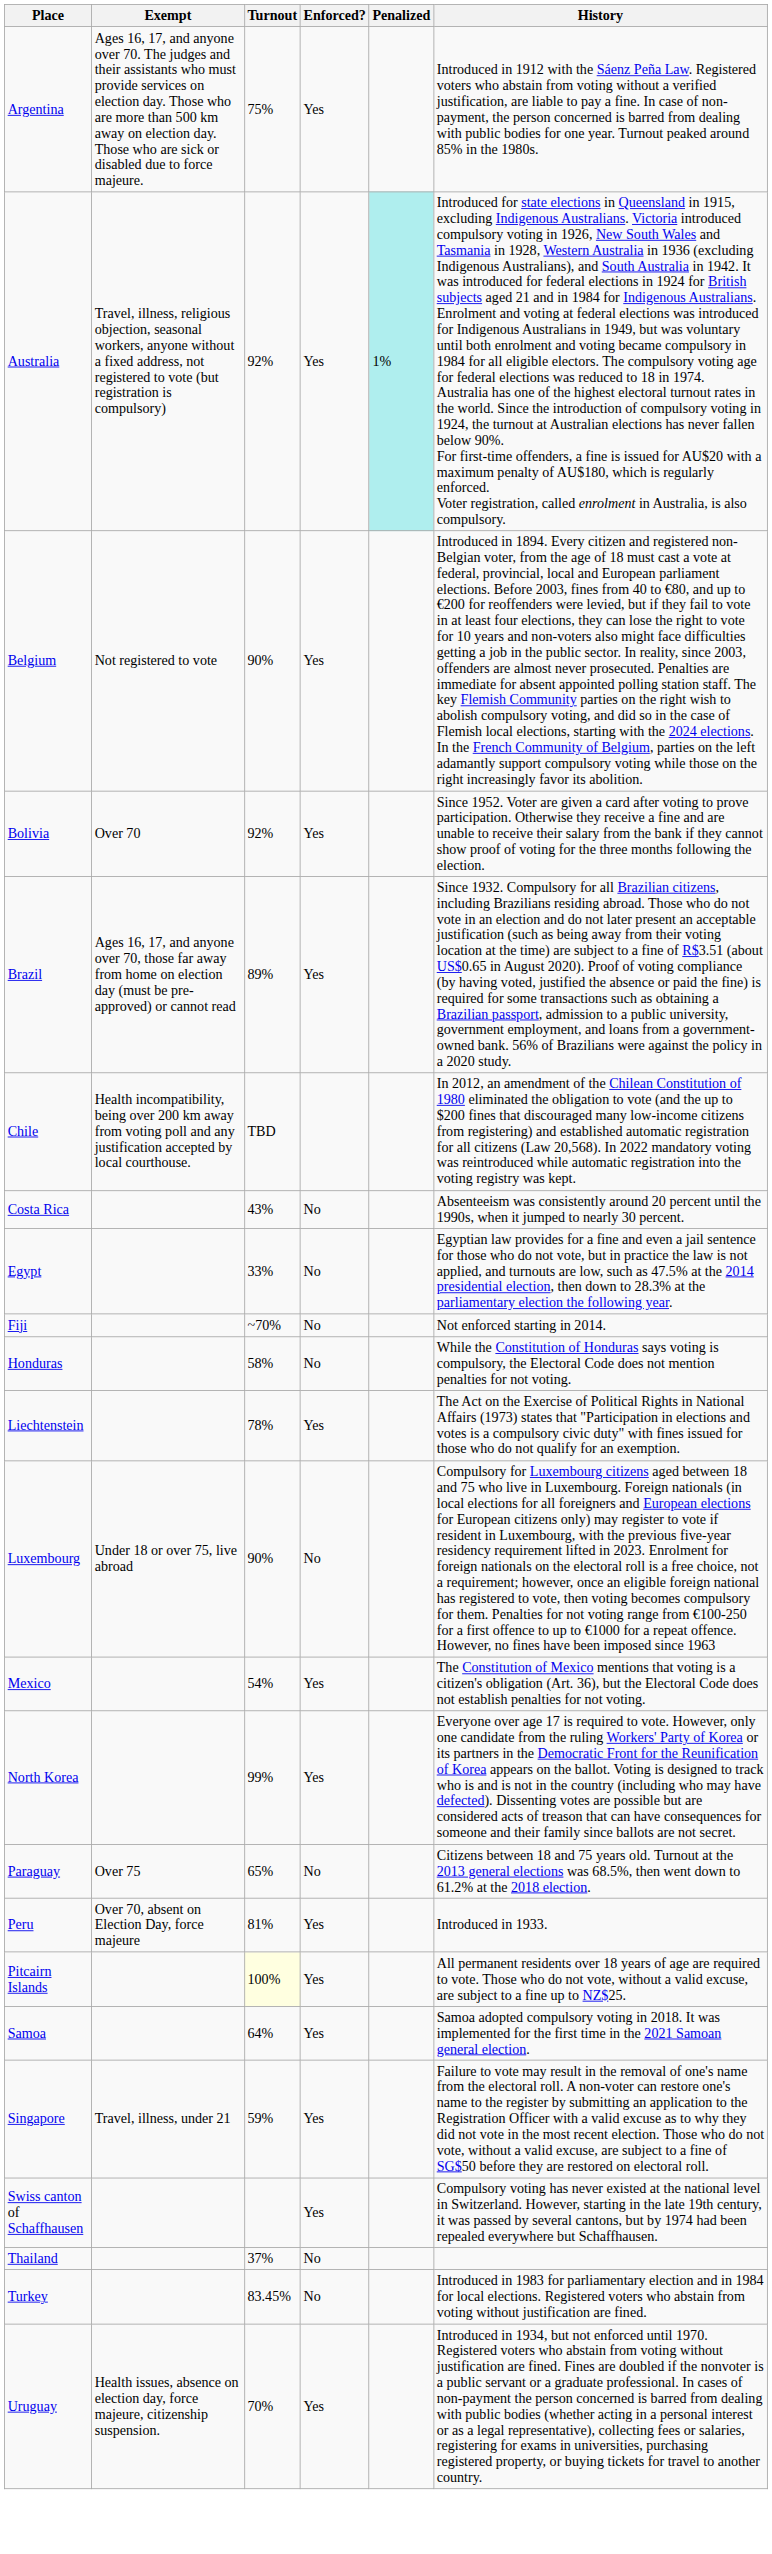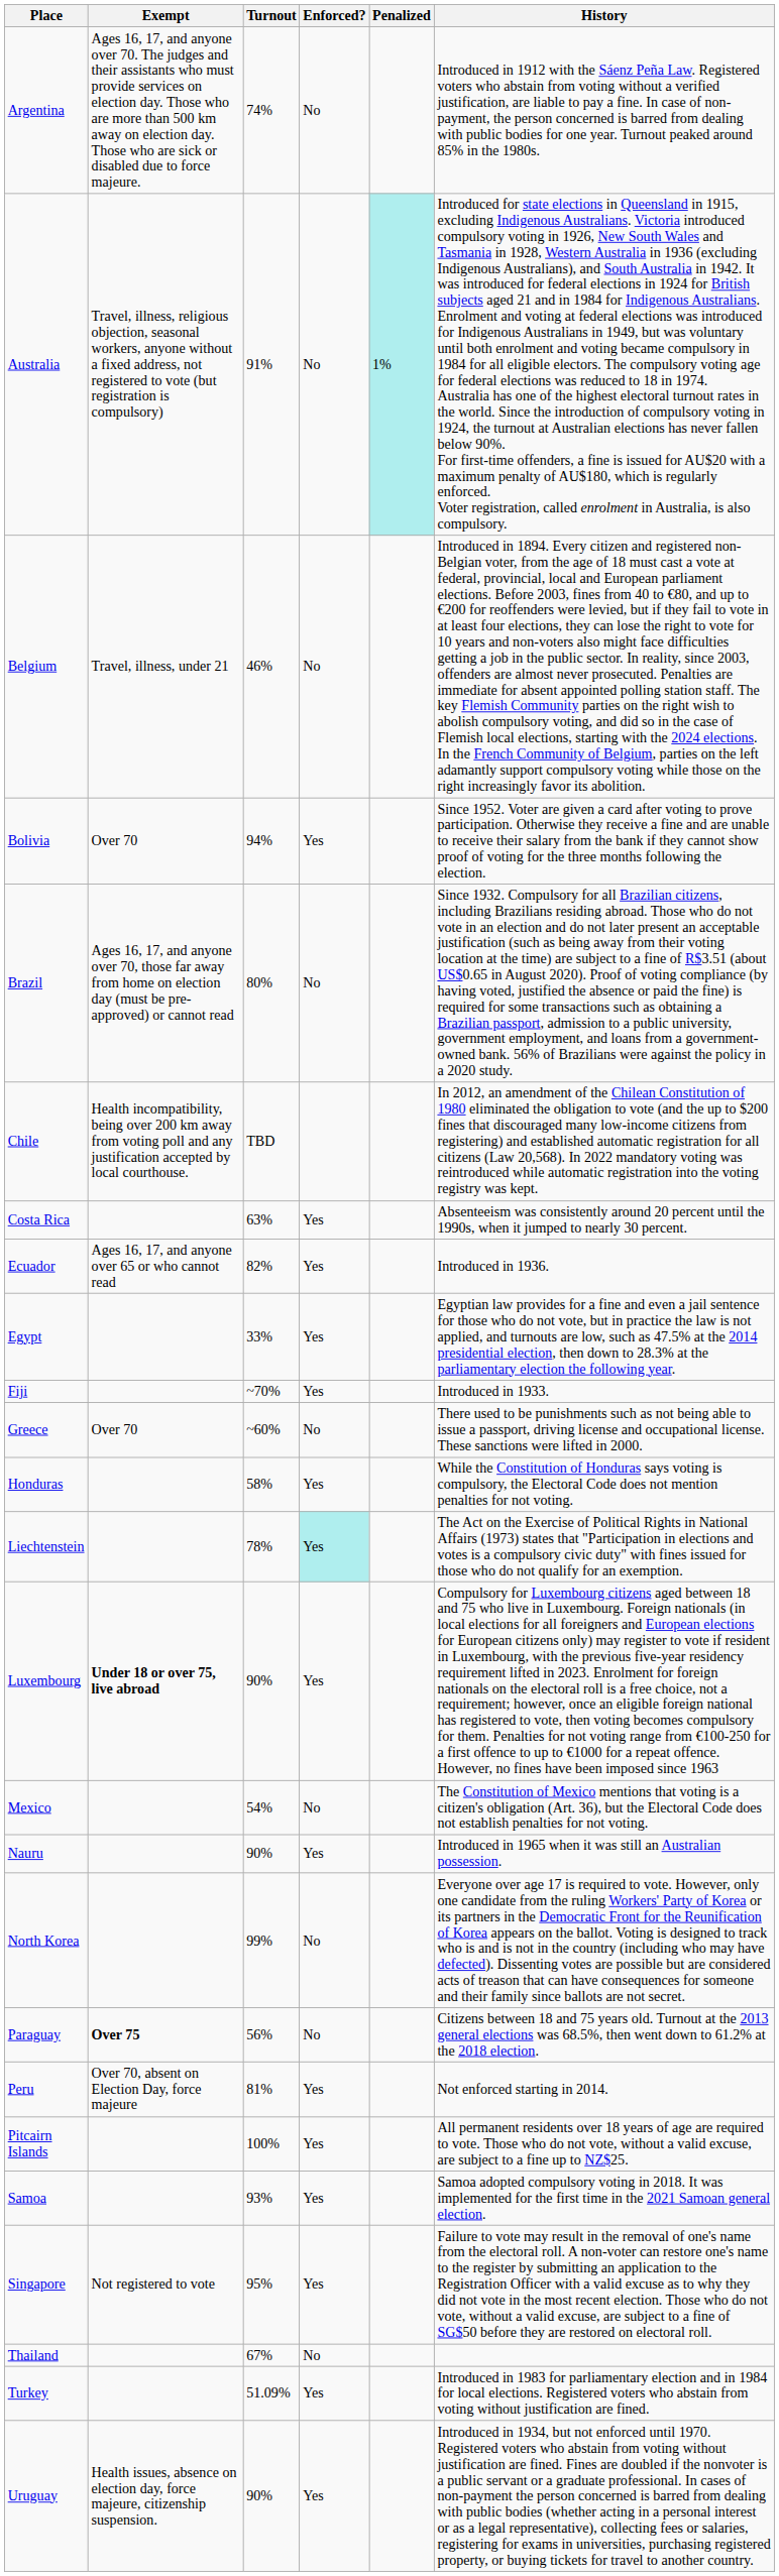Argentina | Turnout: 75% -> 74%
Argentina | Enforced?: Yes -> No
Australia | Turnout: 92% -> 91%
Australia | Enforced?: Yes -> No
Belgium | Exempt: Not registered to vote -> Travel, illness, under 21
Belgium | Turnout: 90% -> 46%
Belgium | Enforced?: Yes -> No
Bolivia | Turnout: 92% -> 94%
Brazil | Turnout: 89% -> 80%
Brazil | Enforced?: Yes -> No
Costa Rica | Turnout: 43% -> 63%
Costa Rica | Enforced?: No -> Yes
+ row: Ecuador | Ages 16, 17, and anyone over 65 or who cannot read | 82% | Yes | Introduced in 1936.
Egypt | Enforced?: No -> Yes
Fiji | Enforced?: No -> Yes
Fiji | History: Not enforced starting in 2014. -> Introduced in 1933.
+ row: Greece | Over 70 | ~60% | No | There used to be punishments such as not being able to issue a passport, driving license and occupational license. These sanctions were lifted in 2000.
Honduras | Enforced?: No -> Yes
Liechtenstein | Enforced?: no background -> paleturquoise background
Luxembourg | Exempt: normal -> bold
Luxembourg | Enforced?: No -> Yes
Mexico | Enforced?: Yes -> No
+ row: Nauru | 90% | Yes | Introduced in 1965 when it was still an Australian possession.
North Korea | Enforced?: Yes -> No
Paraguay | Exempt: normal -> bold
Paraguay | Turnout: 65% -> 56%
Peru | History: Introduced in 1933. -> Not enforced starting in 2014.
Pitcairn Islands | Turnout: lightyellow background -> no background
Samoa | Turnout: 64% -> 93%
Singapore | Exempt: Travel, illness, under 21 -> Not registered to vote
Singapore | Turnout: 59% -> 95%
- row: Swiss canton of Schaffhausen | Yes | Compulsory voting has never existed at the national level in Switzerland. However, starting in the late 19th century, it was passed by several cantons, but by 1974 had been repealed everywhere but Schaffhausen.
Thailand | Turnout: 37% -> 67%
Turkey | Turnout: 83.45% -> 51.09%
Turkey | Enforced?: No -> Yes
Uruguay | Turnout: 70% -> 90%
